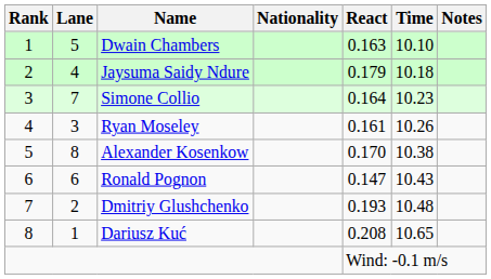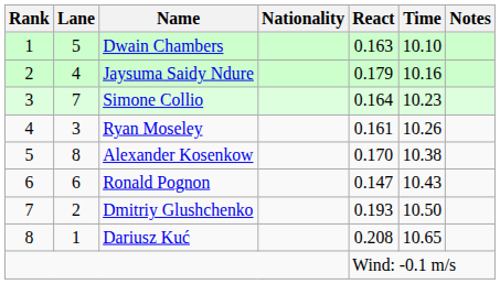Jaysuma Saidy Ndure | Time: 10.18 -> 10.16
Dmitriy Glushchenko | Time: 10.48 -> 10.50
